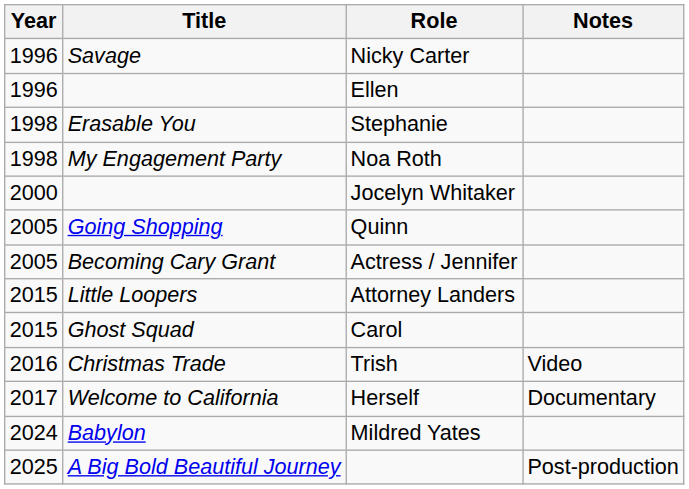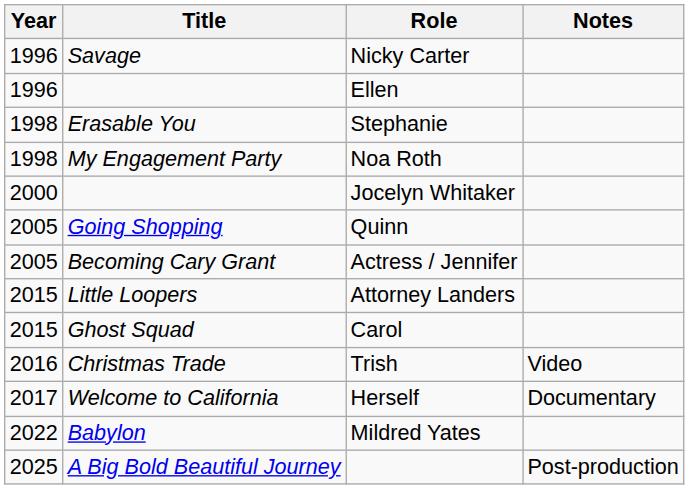Mildred Yates | Year: 2024 -> 2022
